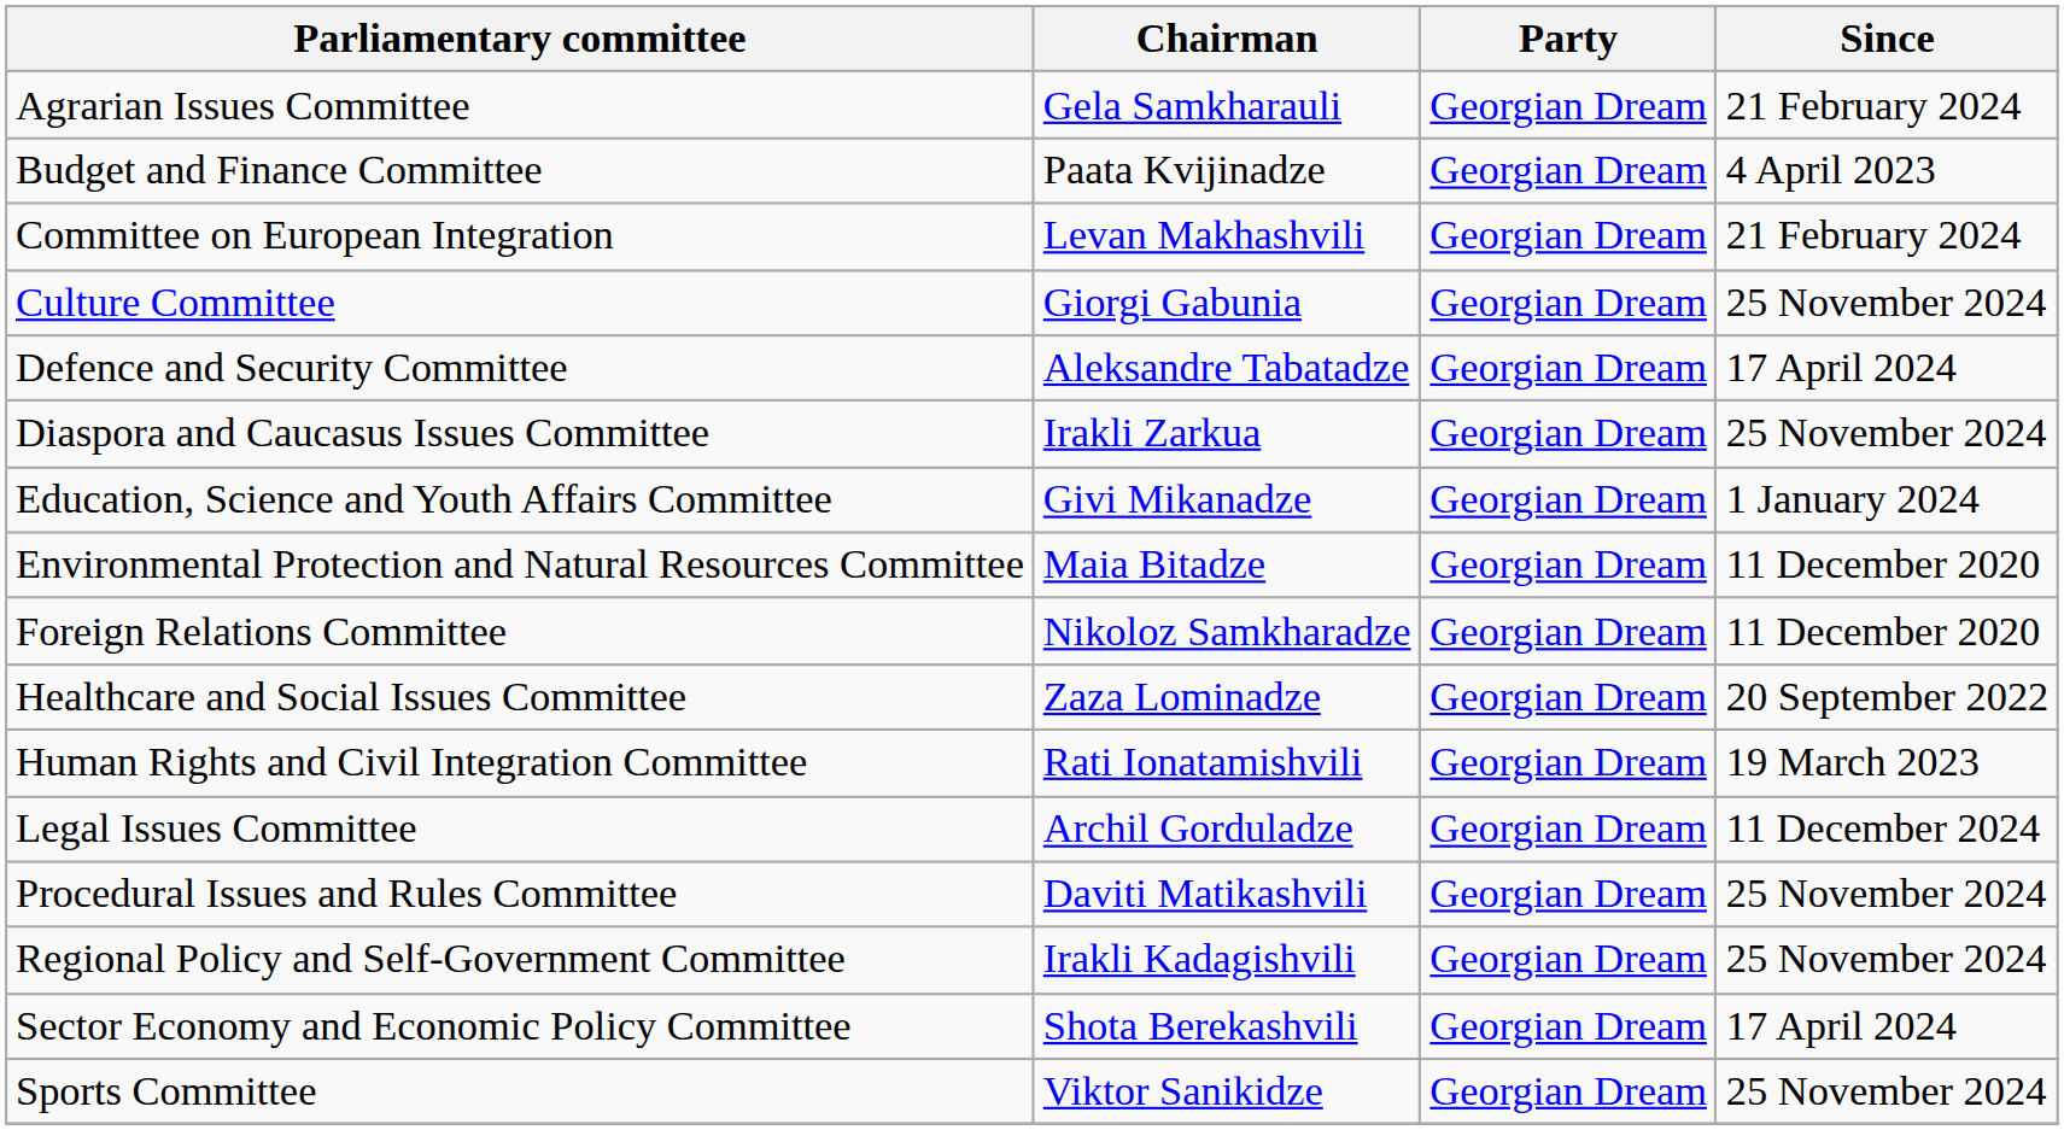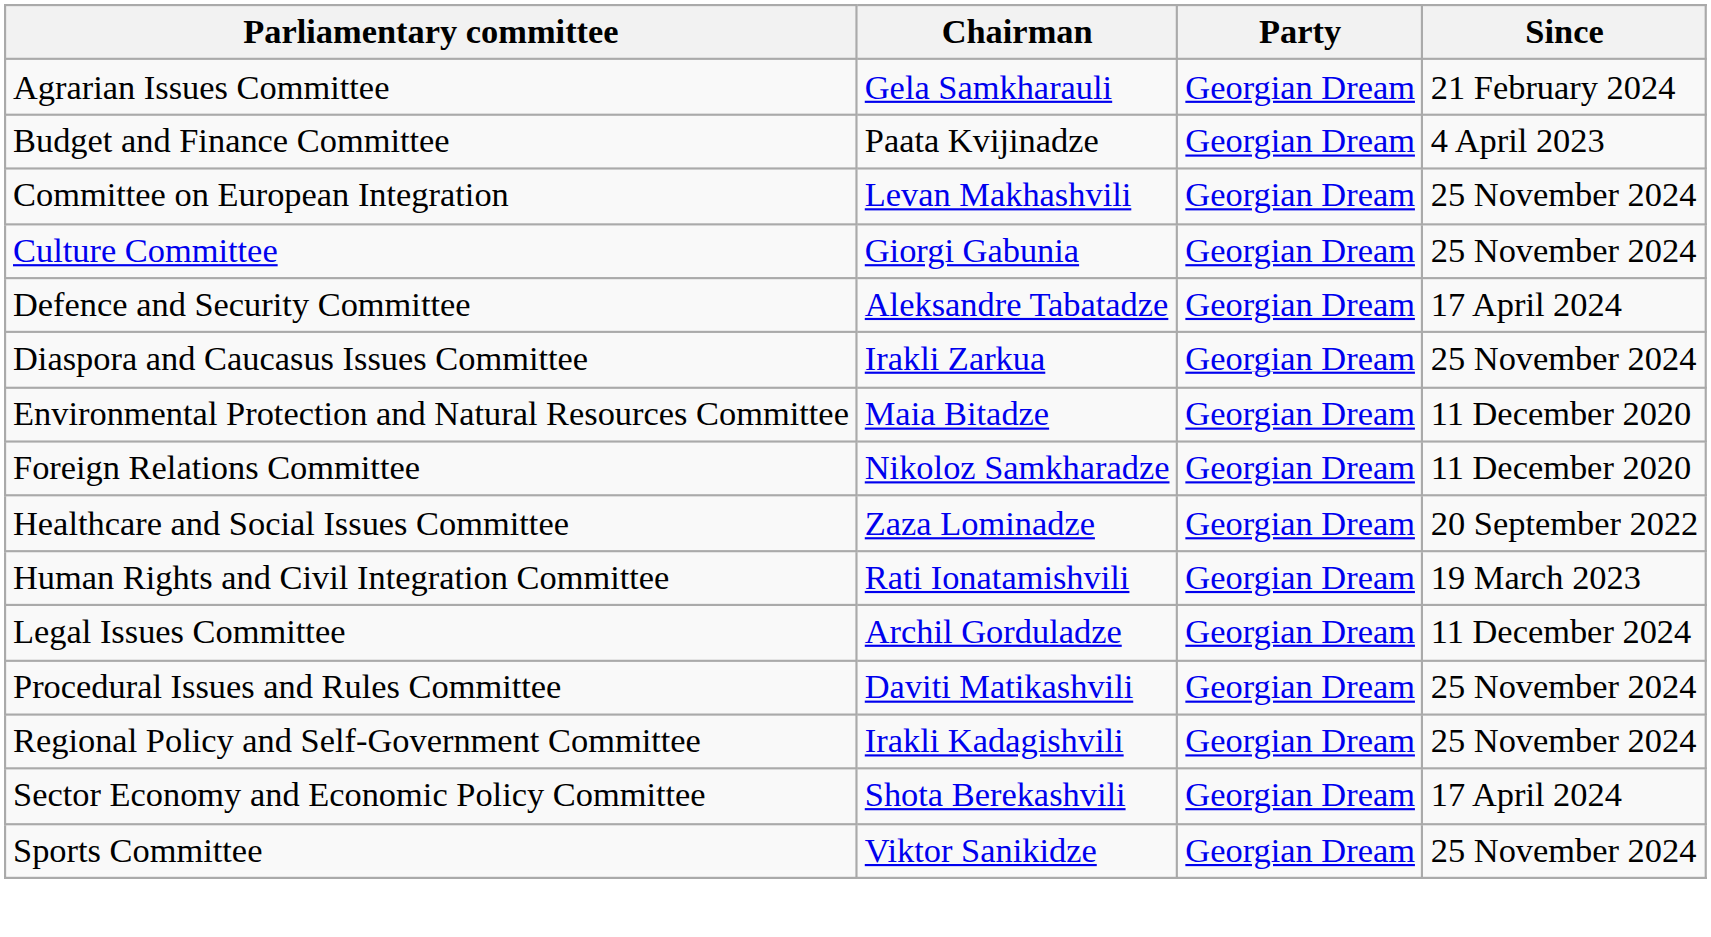Committee on European Integration | Since: 21 February 2024 -> 25 November 2024
- row: Education, Science and Youth Affairs Committee | Givi Mikanadze | Georgian Dream | 1 January 2024
